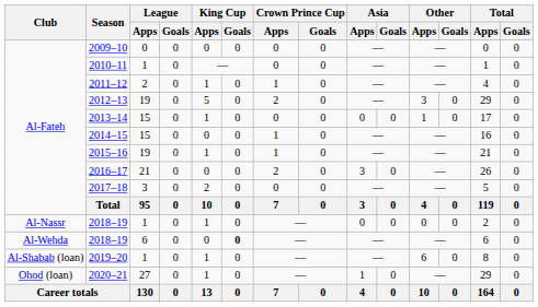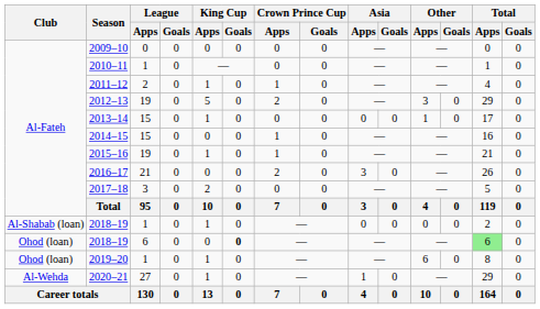2018–19 / 1 | Club: Al-Nassr -> Al-Shabab (loan)
2018–19 / 6 | Club: Al-Wehda -> Ohod (loan)
2018–19 / 6 | Total / Apps: no background -> lightgreen background
2019–20 | Club: Al-Shabab (loan) -> Ohod (loan)
2020–21 | Club: Ohod (loan) -> Al-Wehda
